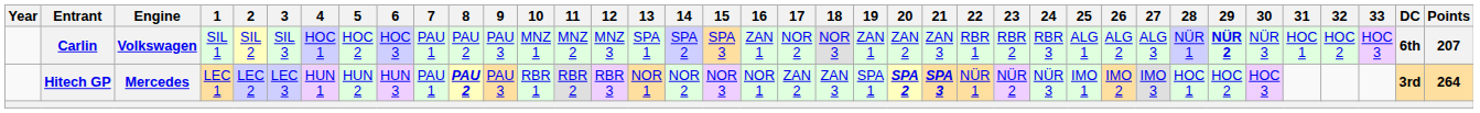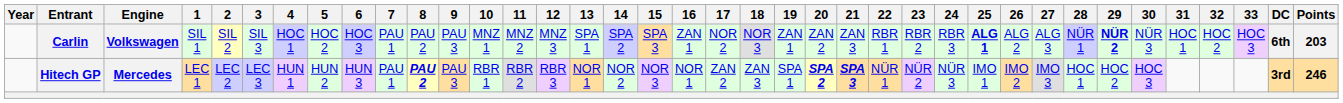Carlin | 25: normal -> bold
Carlin | Points: 207 -> 203
Hitech GP | Points: 264 -> 246
